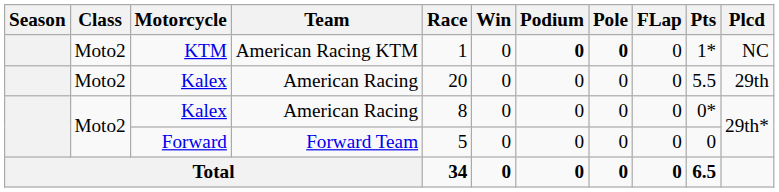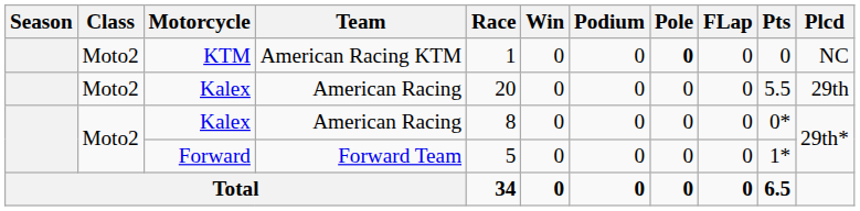KTM | Podium: bold -> normal
KTM | Pts: 1* -> 0
Forward | Pts: 0 -> 1*
